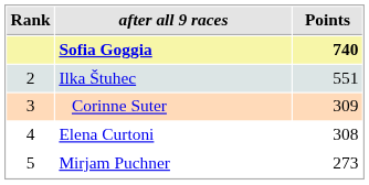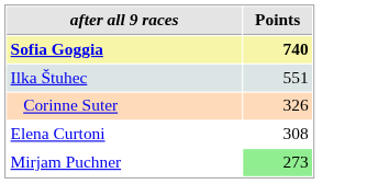- column: Rank | 2 | 3 | 4 | 5
Corinne Suter | Points: 309 -> 326
Mirjam Puchner | Points: no background -> lightgreen background
